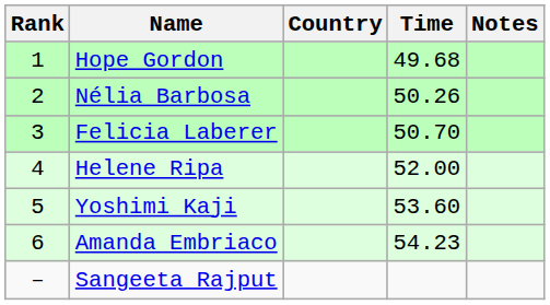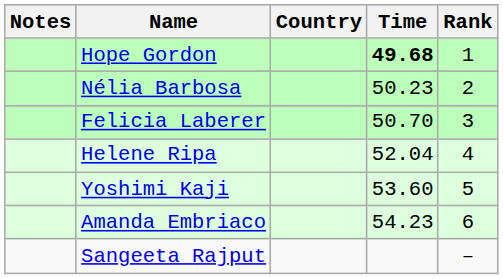columns swapped: Rank <-> Notes
Hope Gordon | Time: normal -> bold
Nélia Barbosa | Time: 50.26 -> 50.23
Helene Ripa | Time: 52.00 -> 52.04
